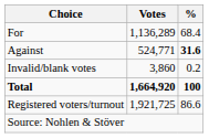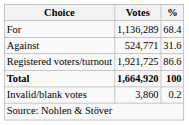Against | %: bold -> normal
rows swapped: Invalid/blank votes <-> Registered voters/turnout
